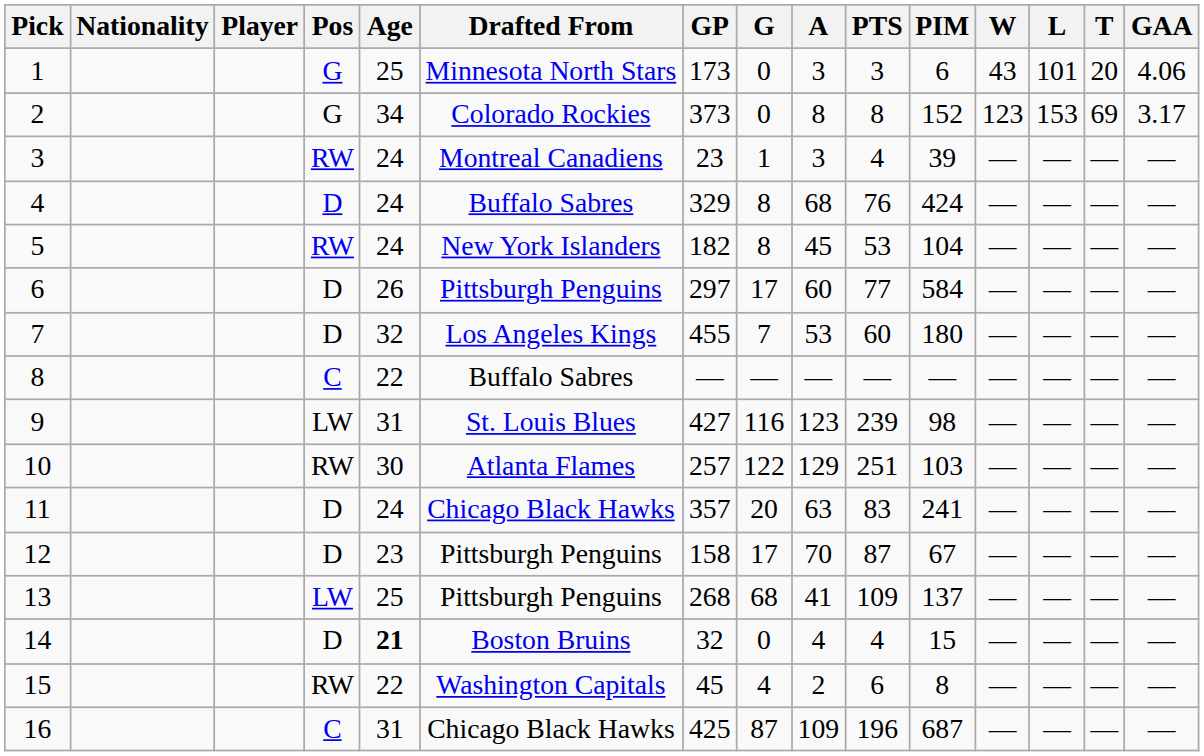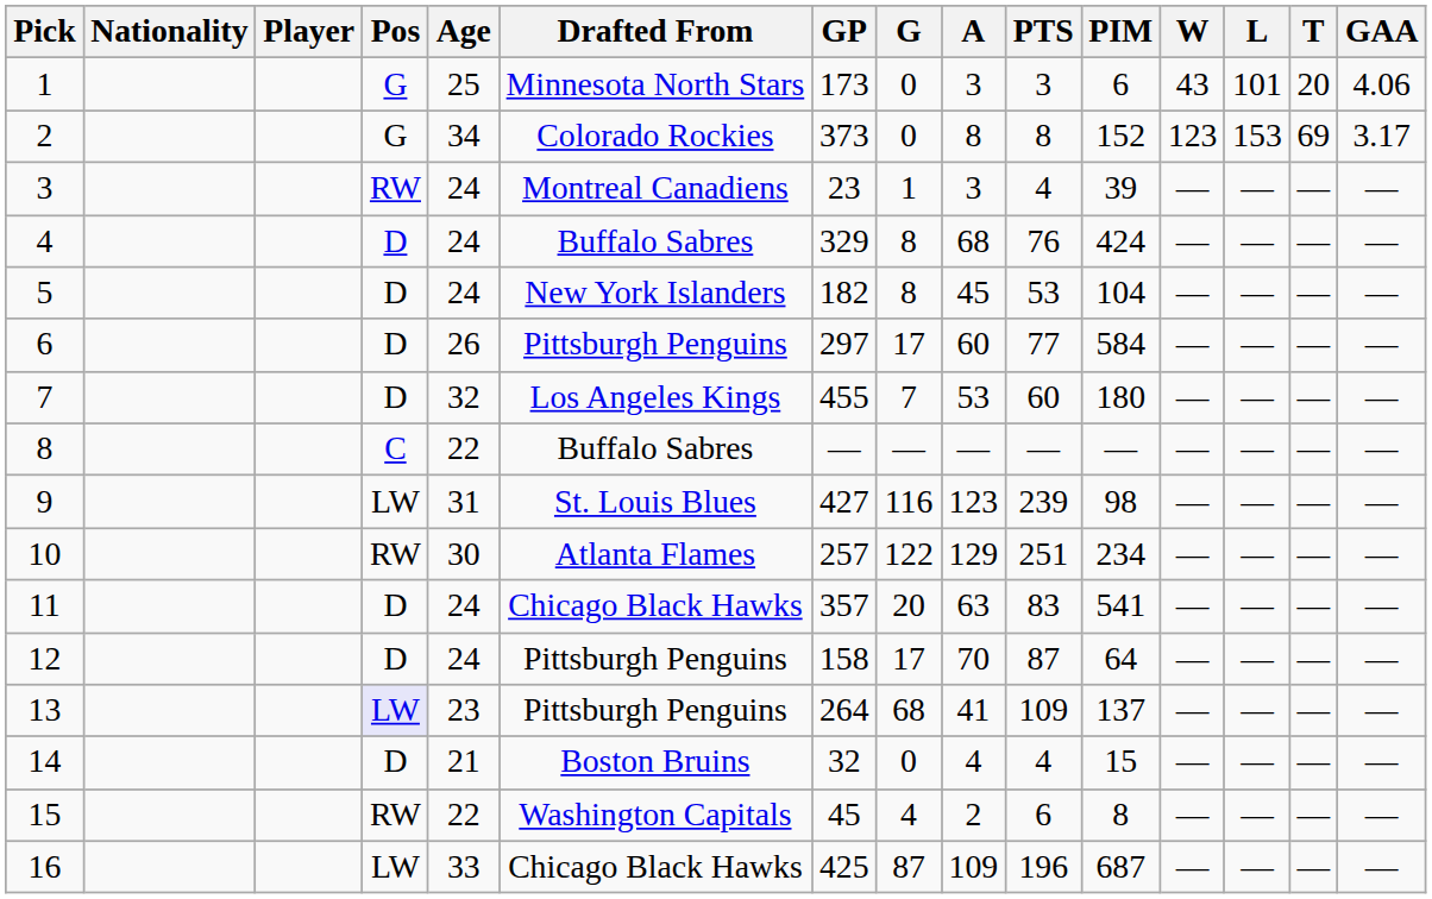5 | Pos: RW -> D
10 | PIM: 103 -> 234
11 | PIM: 241 -> 541
12 | Age: 23 -> 24
12 | PIM: 67 -> 64
13 | Pos: no background -> lavender background
13 | Age: 25 -> 23
13 | GP: 268 -> 264
14 | Age: bold -> normal
16 | Pos: C -> LW
16 | Age: 31 -> 33
